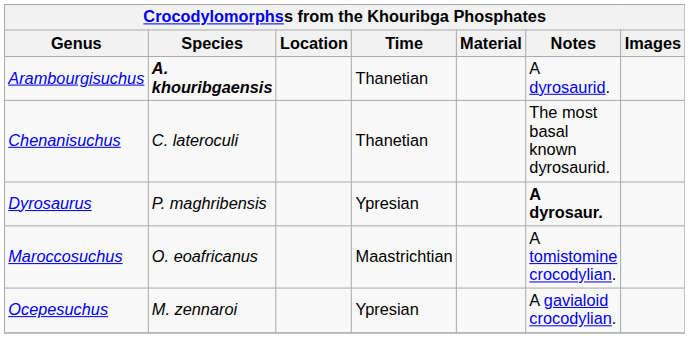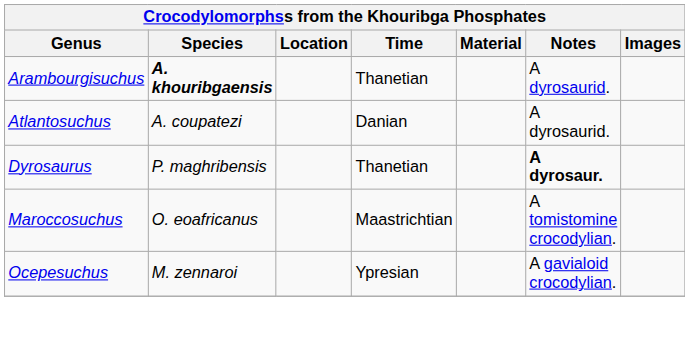+ row: Atlantosuchus | A. coupatezi | Danian | A dyrosaurid.
- row: Chenanisuchus | C. lateroculi | Thanetian | The most basal known dyrosaurid.
Dyrosaurus | Time: Ypresian -> Thanetian
